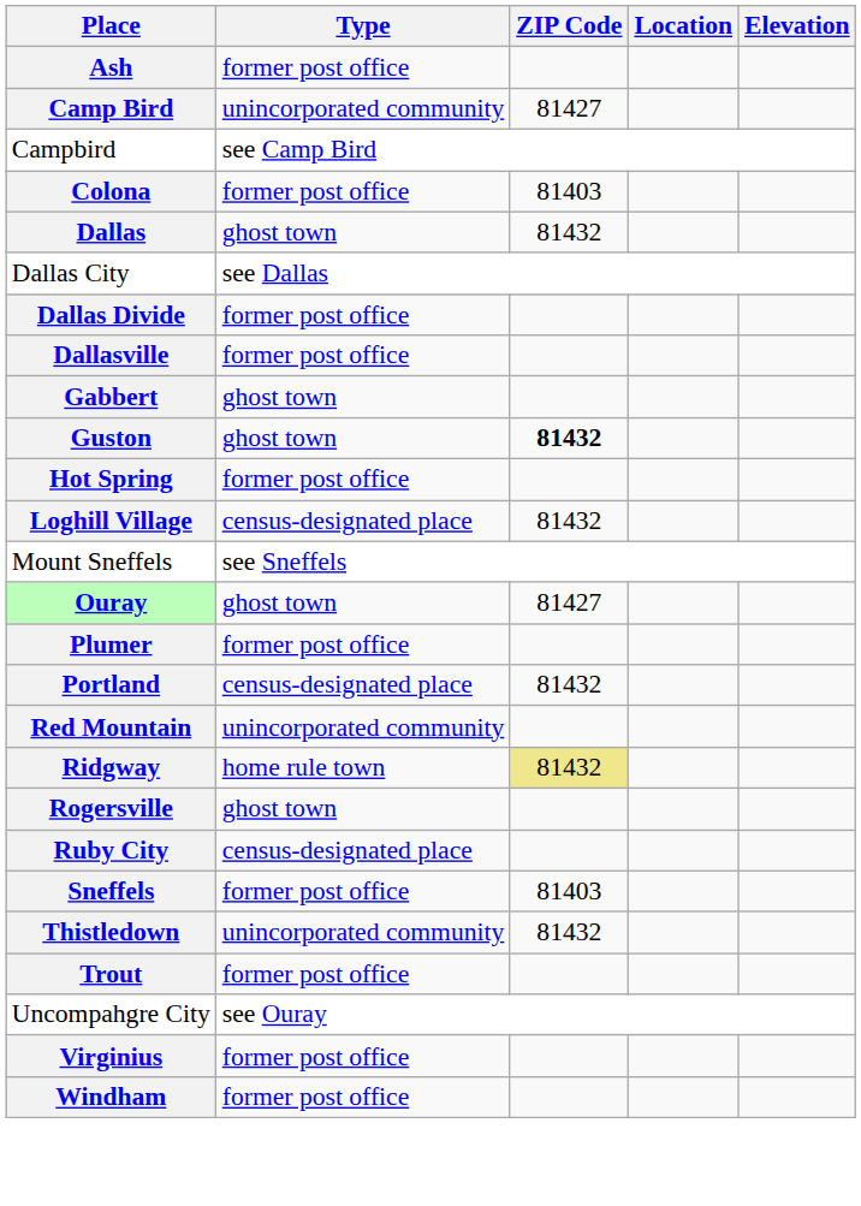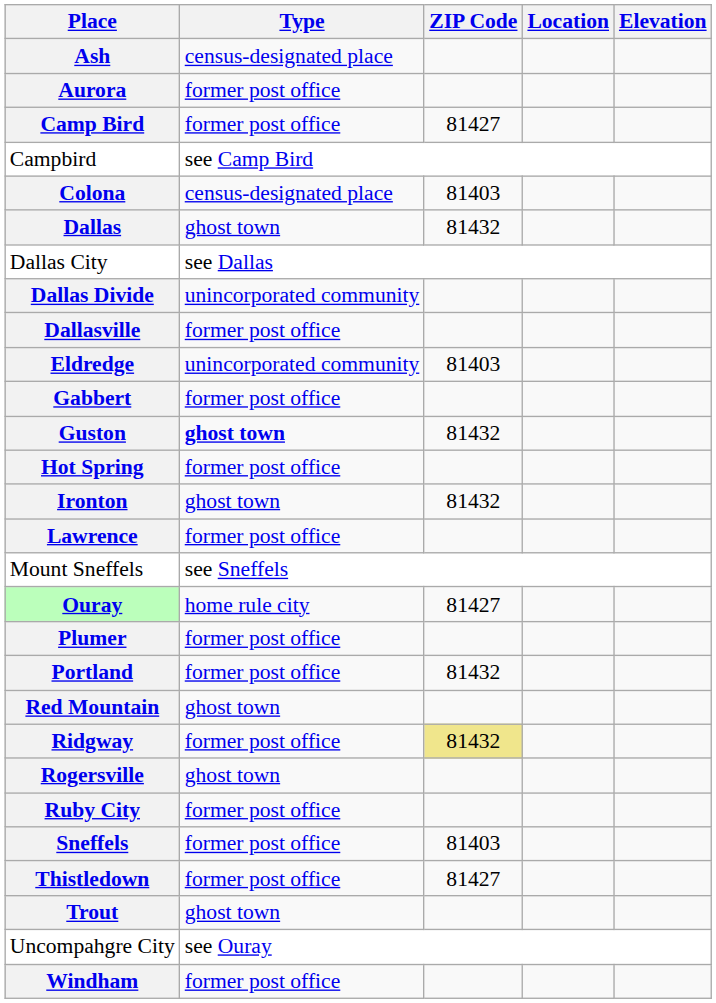Ash | Type: former post office -> census-designated place
+ row: Aurora | former post office
Camp Bird | Type: unincorporated community -> former post office
Colona | Type: former post office -> census-designated place
Dallas Divide | Type: former post office -> unincorporated community
+ row: Eldredge | unincorporated community | 81403
Gabbert | Type: ghost town -> former post office
Guston | Type: normal -> bold
Guston | ZIP Code: bold -> normal
+ row: Ironton | ghost town | 81432
+ row: Lawrence | former post office
- row: Loghill Village | census-designated place | 81432
Ouray | Type: ghost town -> home rule city
Portland | Type: census-designated place -> former post office
Red Mountain | Type: unincorporated community -> ghost town
Ridgway | Type: home rule town -> former post office
Ruby City | Type: census-designated place -> former post office
Thistledown | Type: unincorporated community -> former post office
Thistledown | ZIP Code: 81432 -> 81427
Trout | Type: former post office -> ghost town
- row: Virginius | former post office
